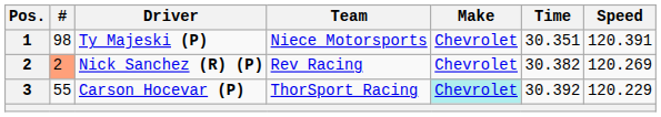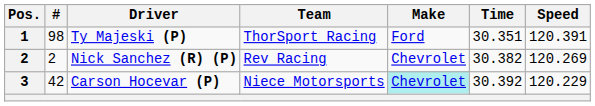Ty Majeski (P) | Team: Niece Motorsports -> ThorSport Racing
Ty Majeski (P) | Make: Chevrolet -> Ford
Nick Sanchez (R) (P) | #: lightsalmon background -> no background
Carson Hocevar (P) | #: 55 -> 42
Carson Hocevar (P) | Team: ThorSport Racing -> Niece Motorsports
